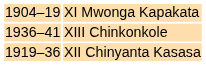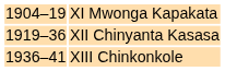rows swapped: XII Chinyanta Kasasa <-> XIII Chinkonkole
